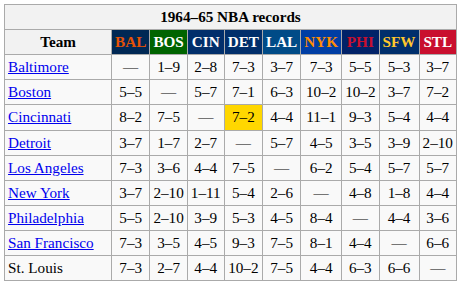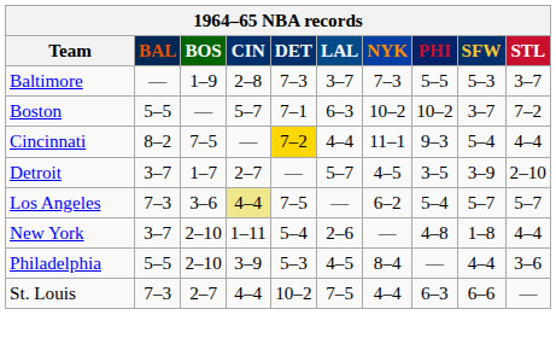Los Angeles | CIN: no background -> khaki background
- row: San Francisco | 7–3 | 3–5 | 4–5 | 9–3 | 7–5 | 8–1 | 4–4 | — | 6–6
